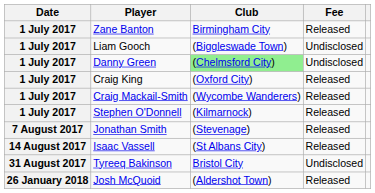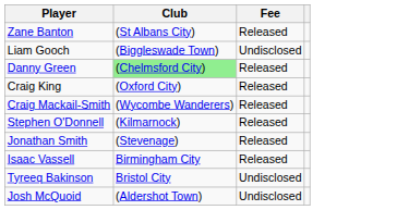- column: Date | 1 July 2017 | 1 July 2017 | 1 July 2017 | 1 July 2017 | 1 July 2017 | 1 July 2017 | 7 August 2017 | 14 August 2017 | 31 August 2017 | 26 January 2018
Zane Banton | Club: Birmingham City -> (St Albans City)
Danny Green | Fee: Undisclosed -> Released
Isaac Vassell | Club: (St Albans City) -> Birmingham City
Josh McQuoid | Fee: Released -> Undisclosed
